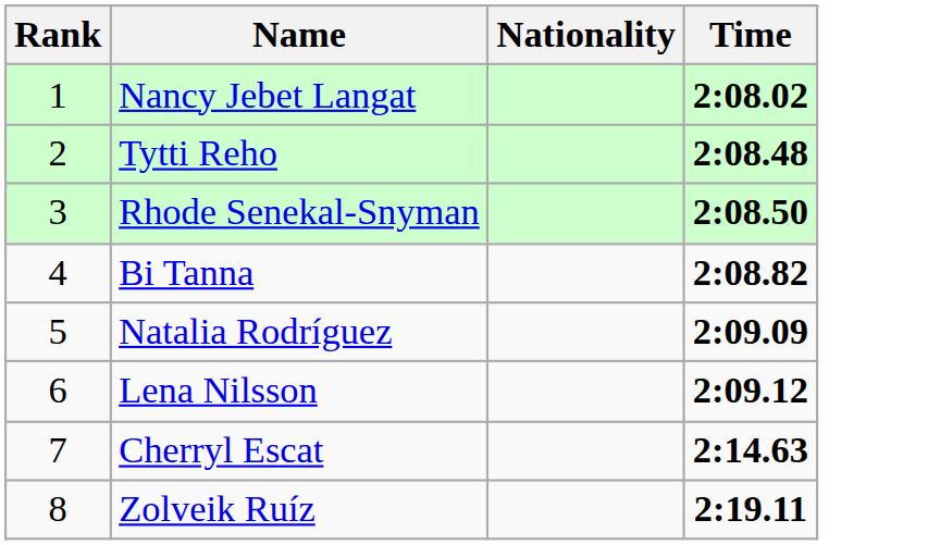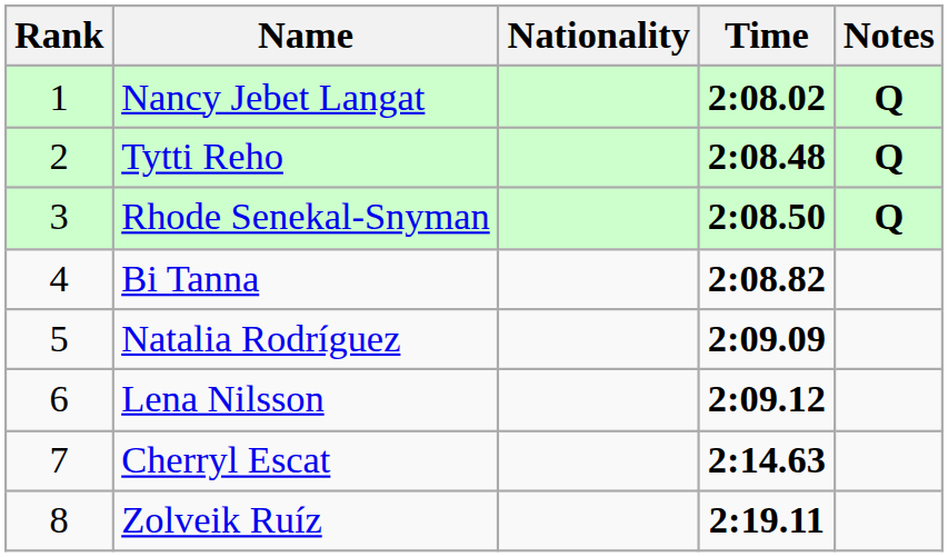+ column: Notes | Q | Q | Q
